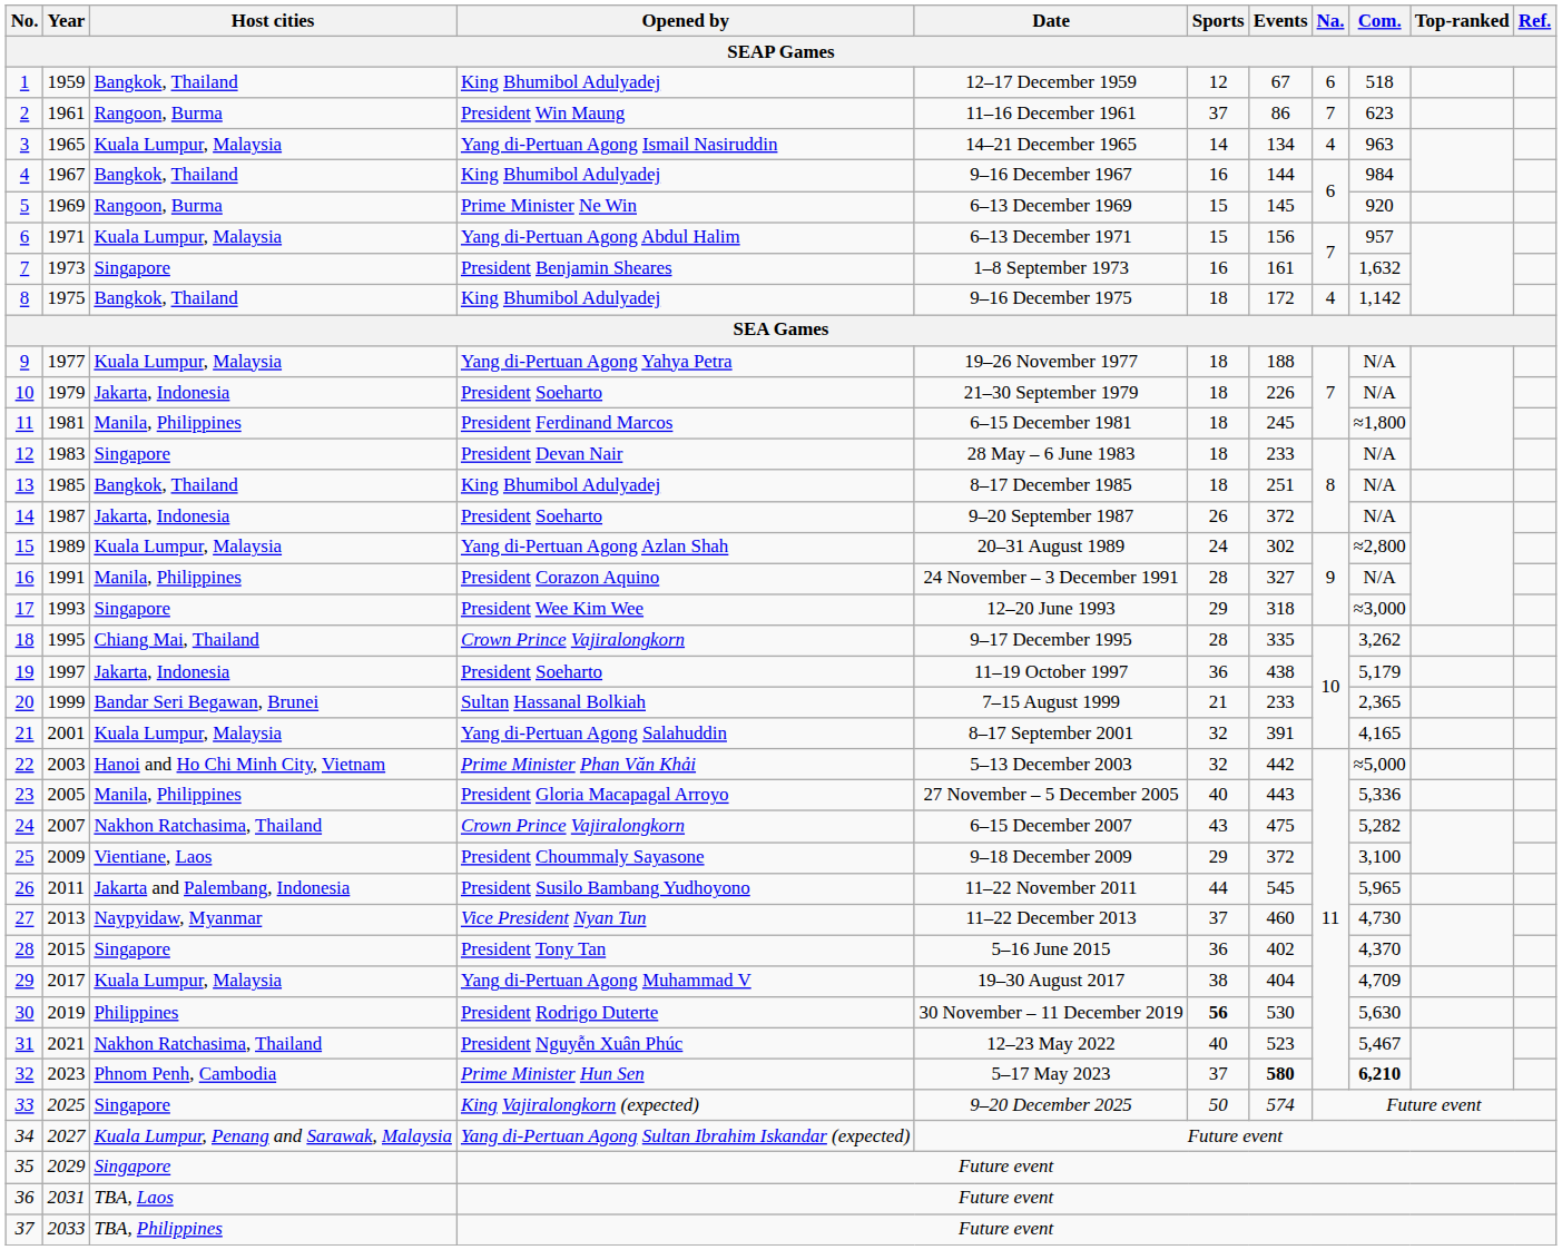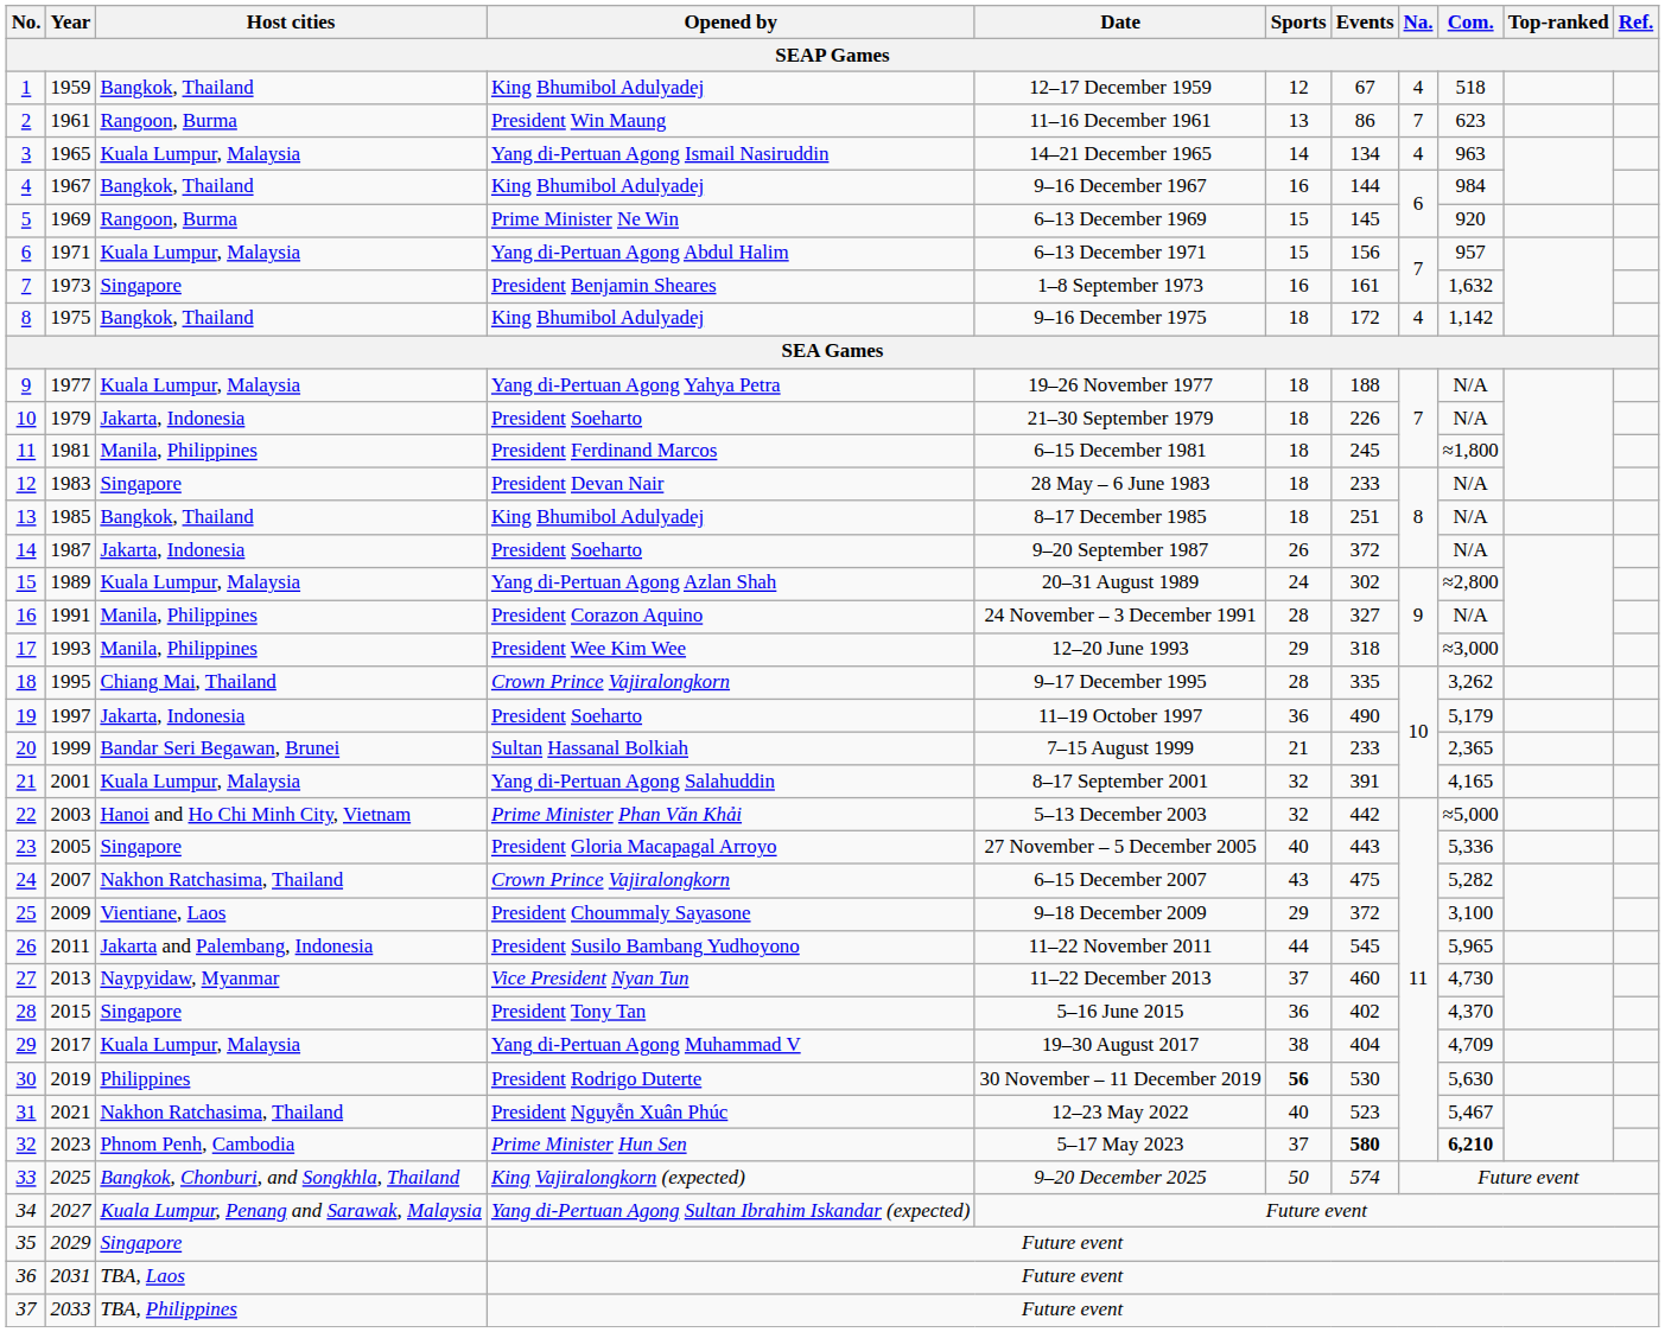1 | Na. / SEAP Games: 6 -> 4
2 | Sports / SEAP Games: 37 -> 13
17 | Host cities / SEAP Games: Singapore -> Manila, Philippines
19 | Events / SEAP Games: 438 -> 490
23 | Host cities / SEAP Games: Manila, Philippines -> Singapore
33 | Host cities / SEAP Games: Singapore -> Bangkok, Chonburi, and Songkhla, Thailand
